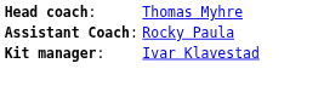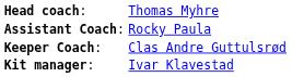+ row: Keeper Coach: | Clas Andre Guttulsrød
